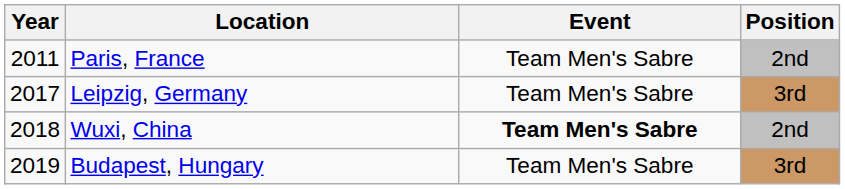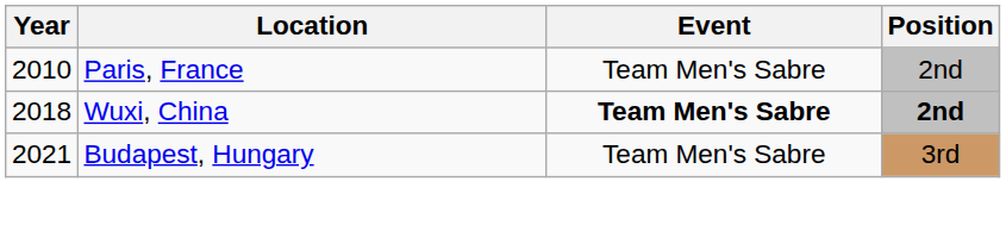Paris, France | Year: 2011 -> 2010
- row: 2017 | Leipzig, Germany | Team Men's Sabre | 3rd
Wuxi, China | Position: normal -> bold
Budapest, Hungary | Year: 2019 -> 2021
